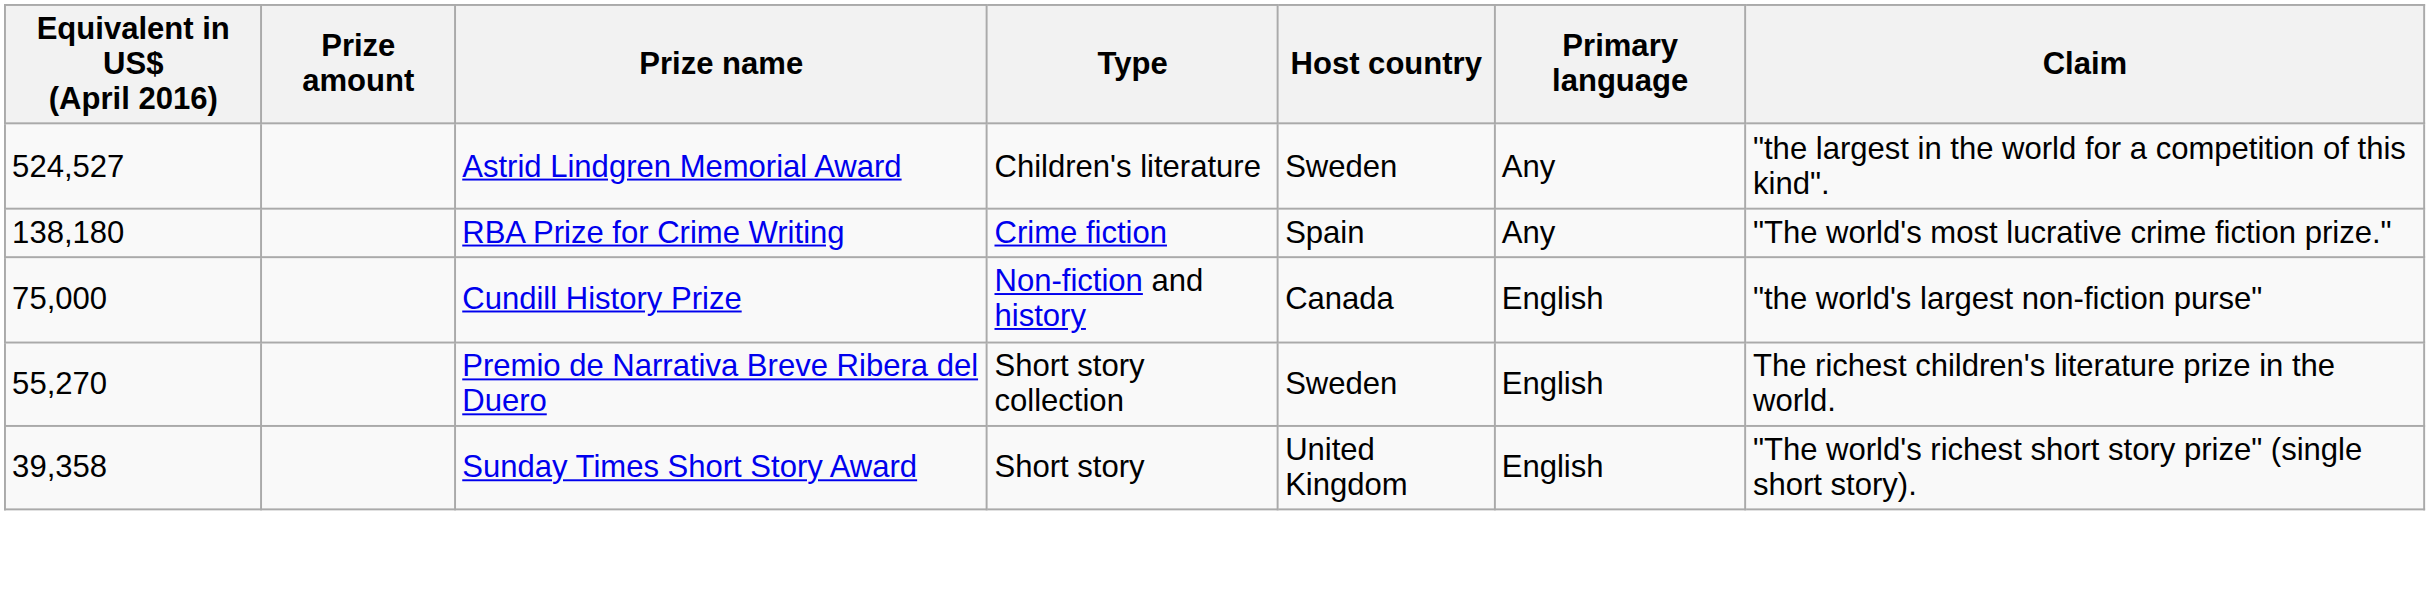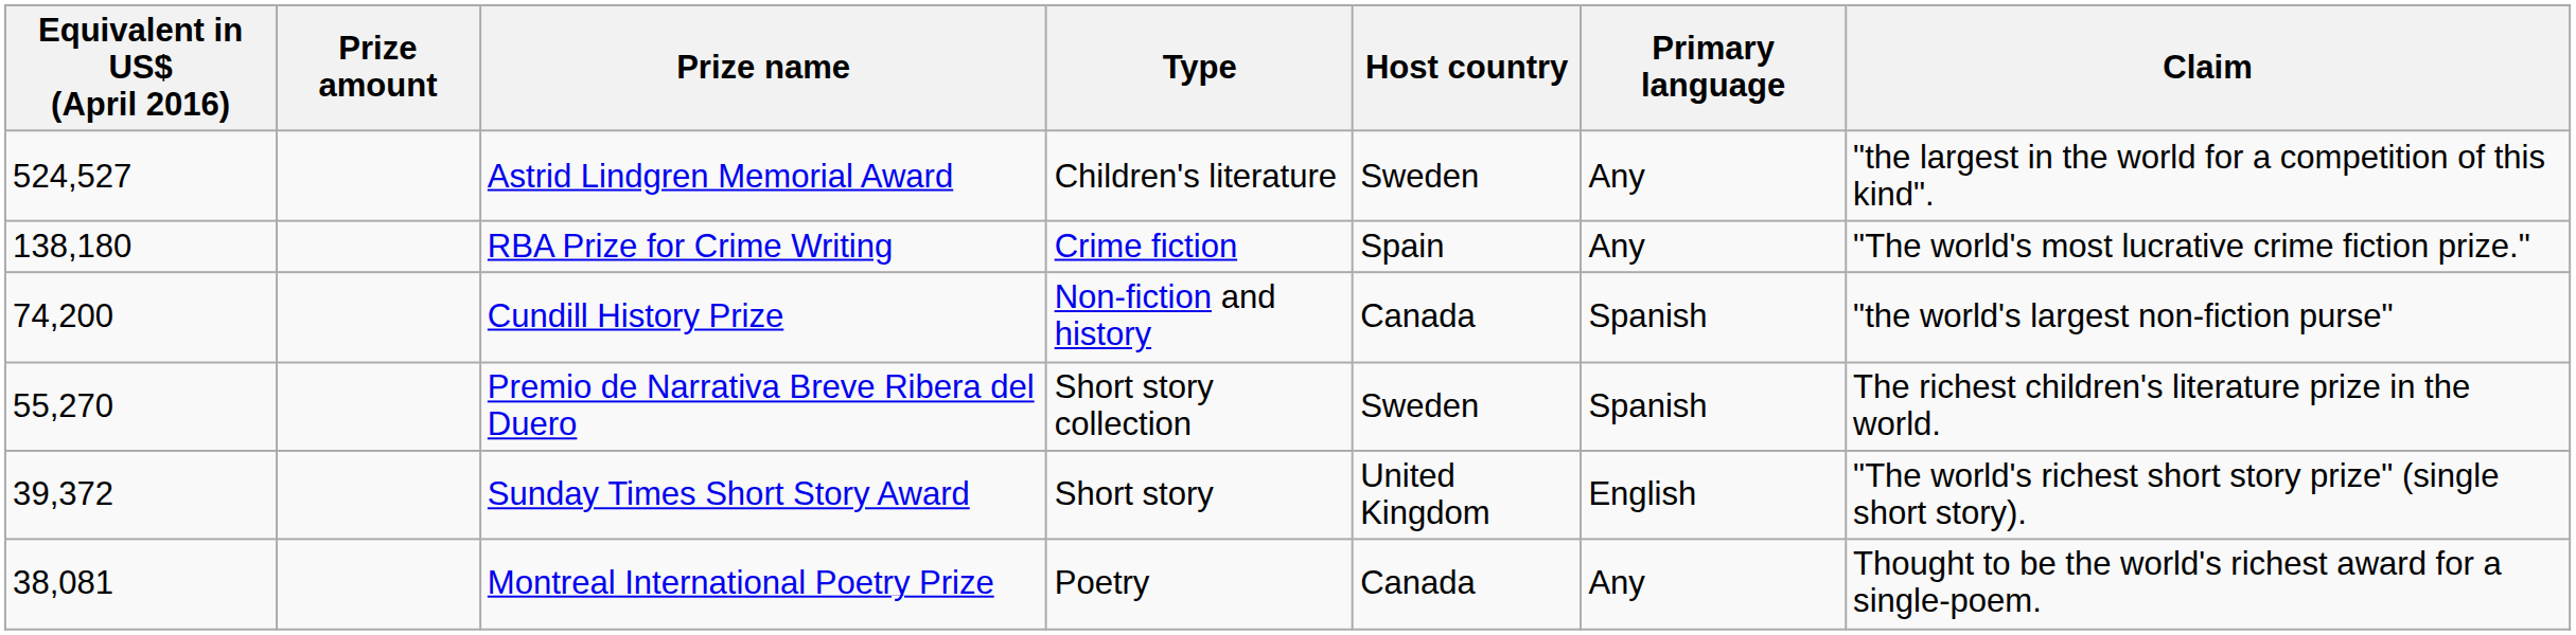Cundill History Prize | Equivalent in US$ (April 2016): 75,000 -> 74,200
Cundill History Prize | Primary language: English -> Spanish
Premio de Narrativa Breve Ribera del Duero | Primary language: English -> Spanish
Sunday Times Short Story Award | Equivalent in US$ (April 2016): 39,358 -> 39,372
+ row: 38,081 | Montreal International Poetry Prize | Poetry | Canada | Any | Thought to be the world's richest award for a single-poem.
